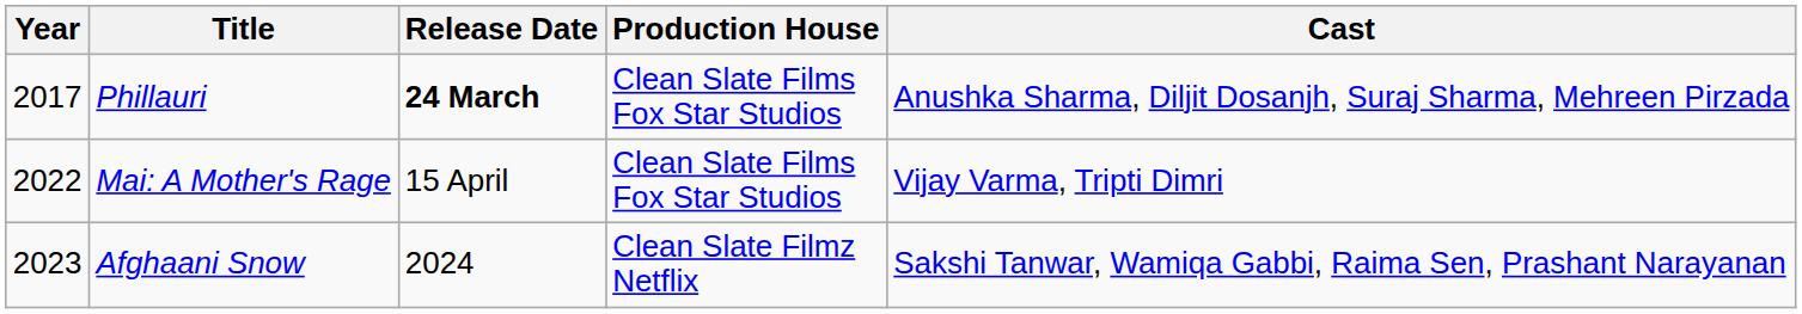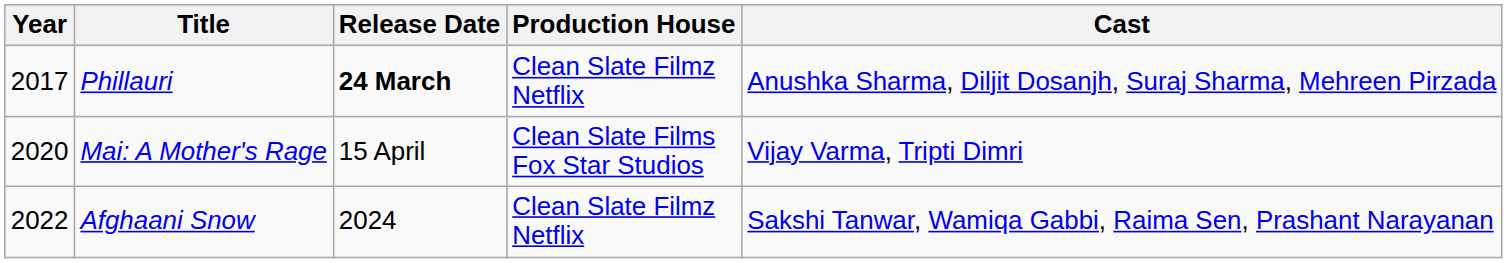Phillauri | Production House: Clean Slate Films Fox Star Studios -> Clean Slate Filmz Netflix
Mai: A Mother's Rage | Year: 2022 -> 2020
Afghaani Snow | Year: 2023 -> 2022
